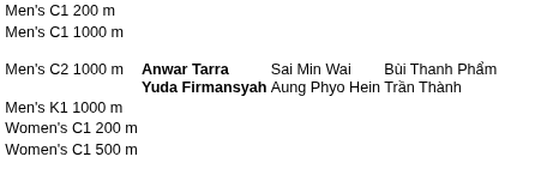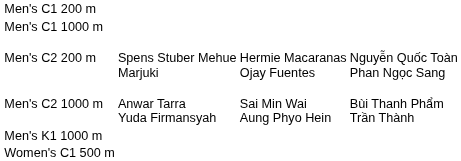+ row: Men's C2 200 m | Spens Stuber Mehue Marjuki | Hermie Macaranas Ojay Fuentes | Nguyễn Quốc Toàn Phan Ngọc Sang
Men's C2 1000 m | column 2: bold -> normal
- row: Women's C1 200 m
